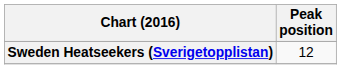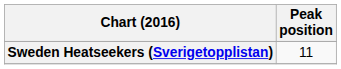Sweden Heatseekers (Sverigetopplistan) | Peak position: 12 -> 11
